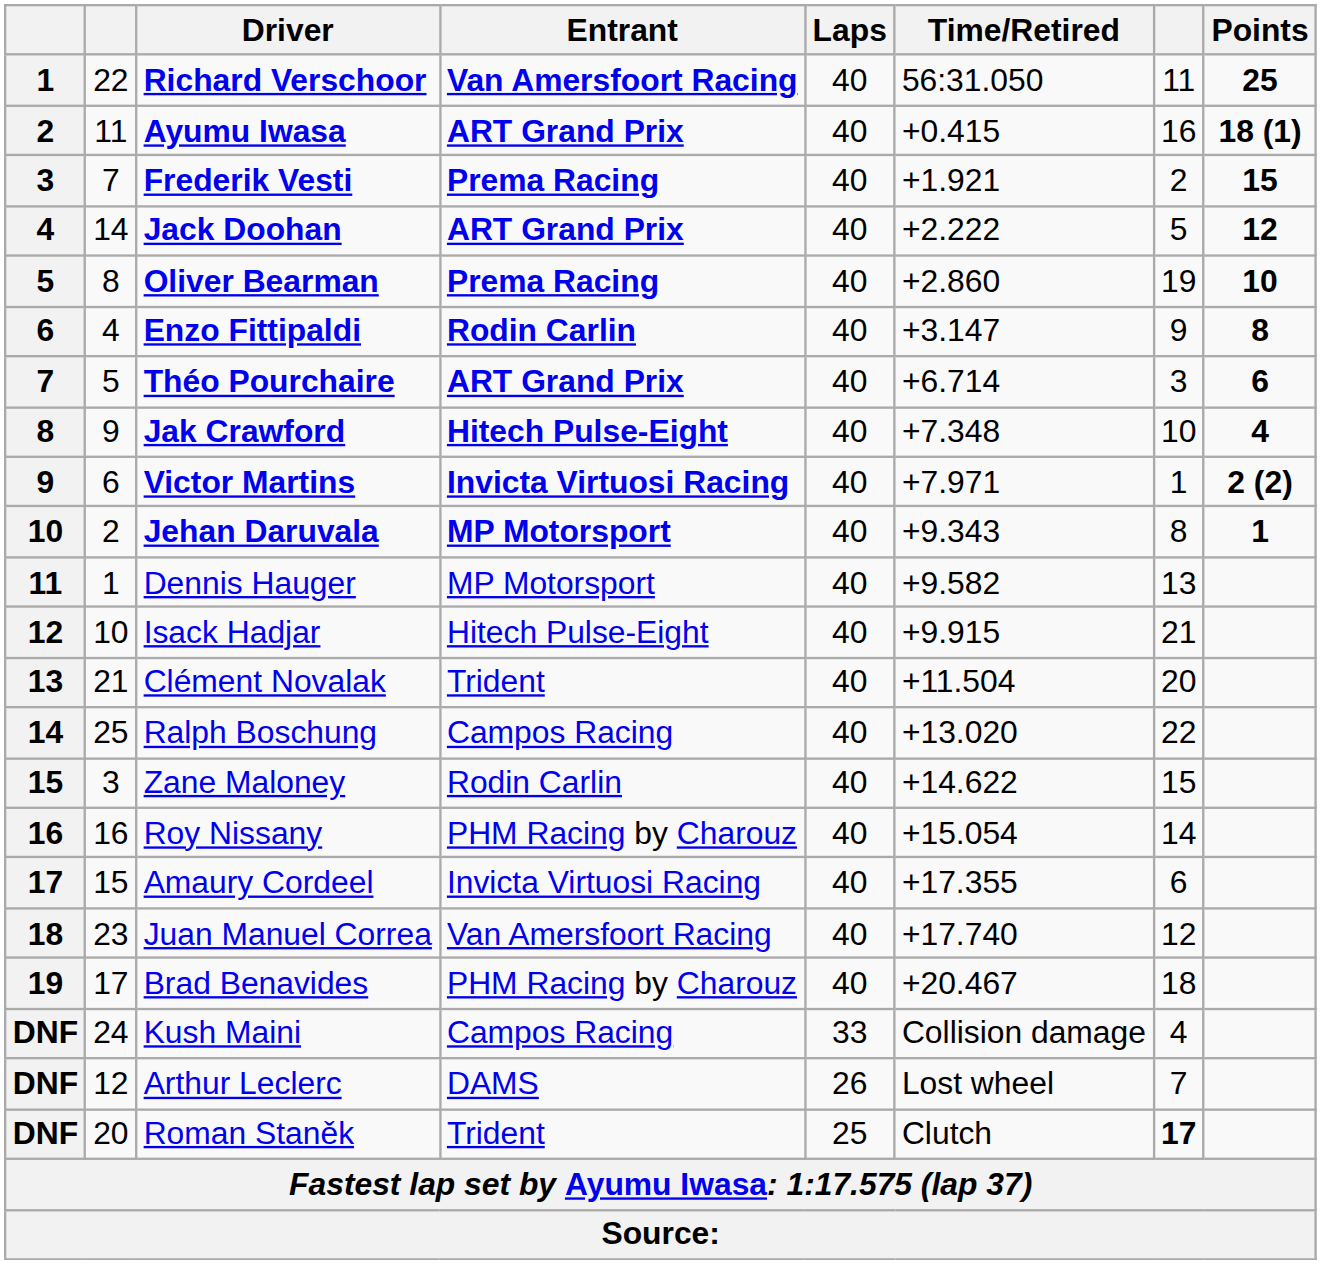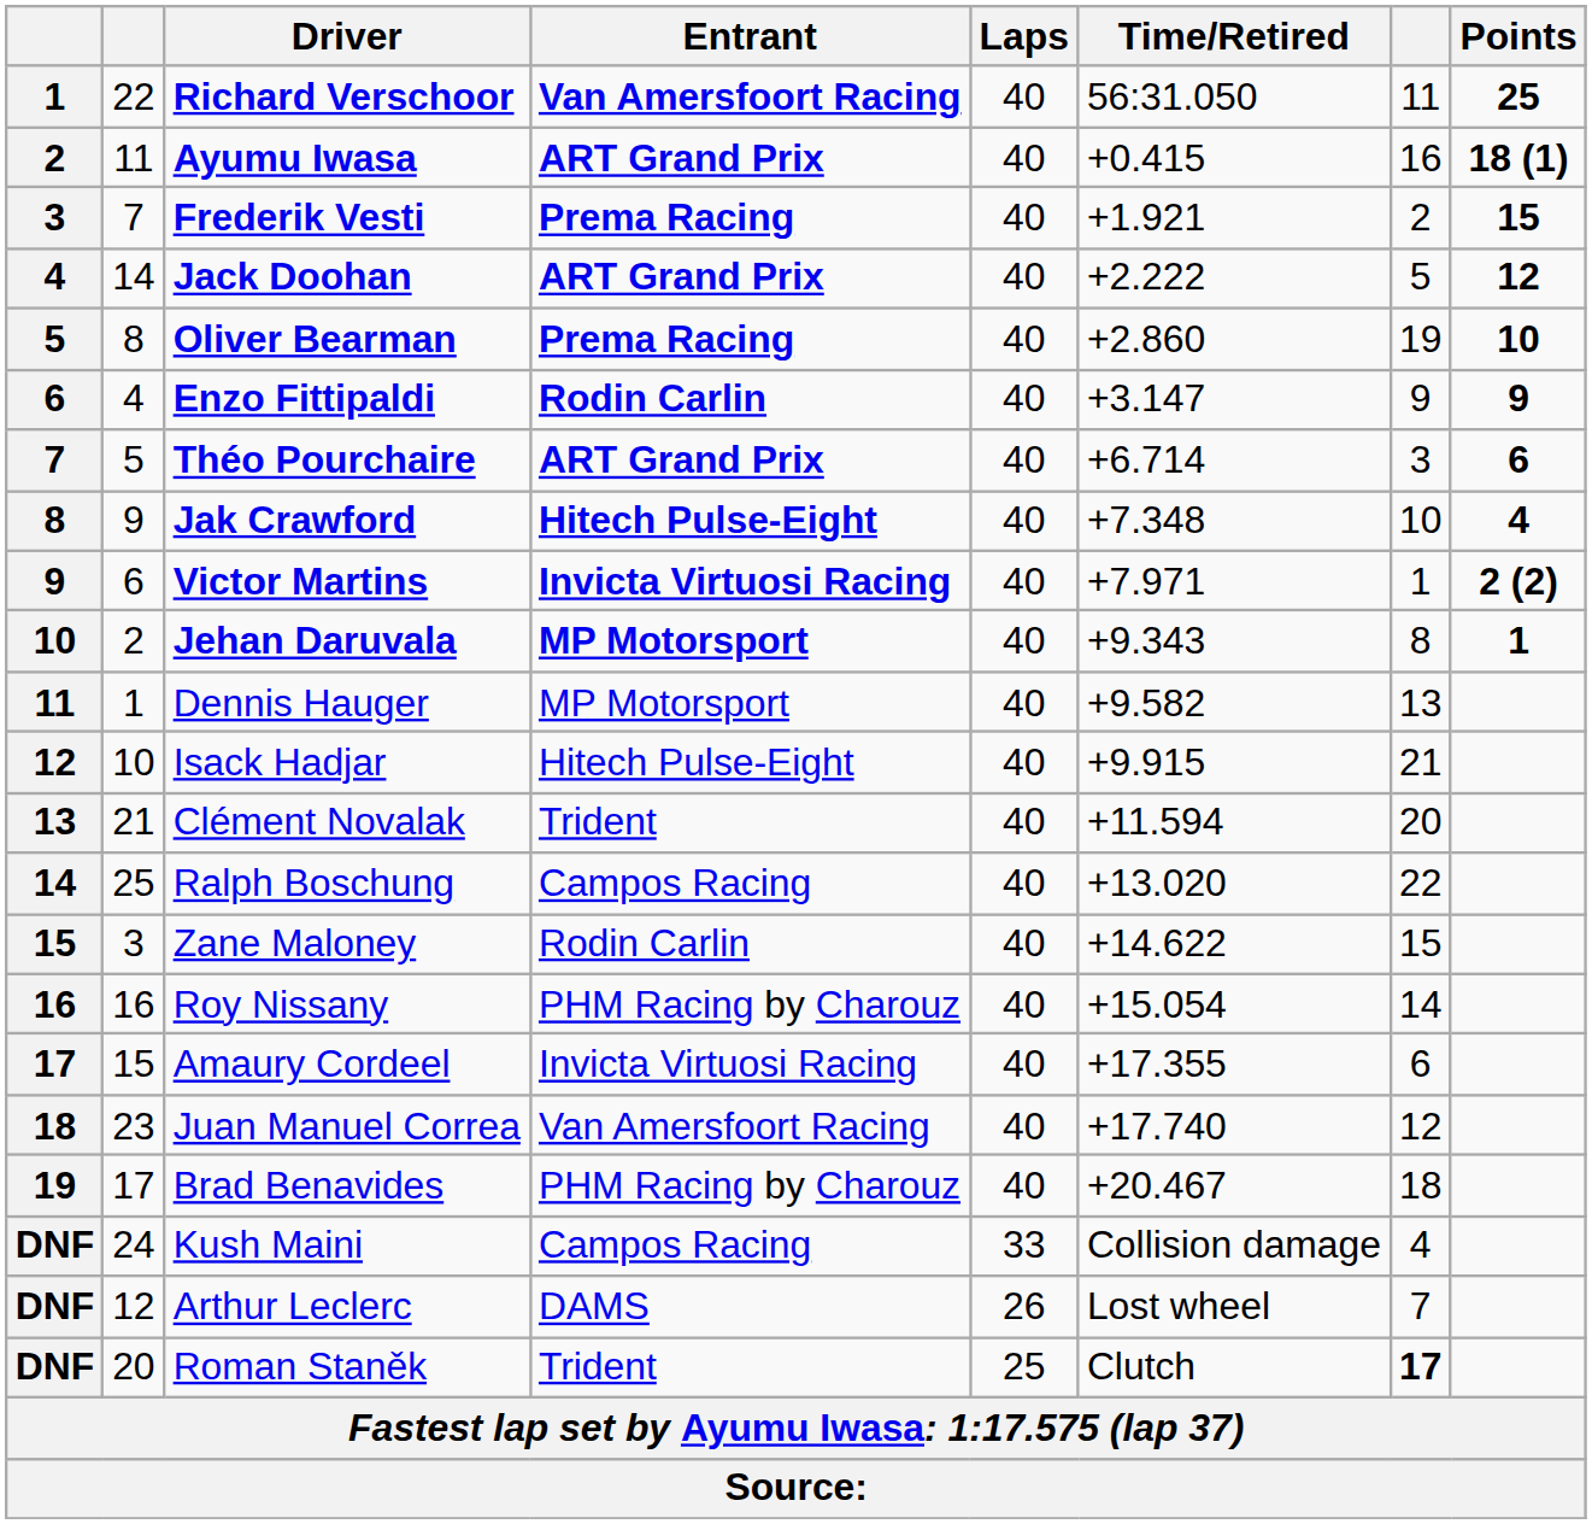Enzo Fittipaldi | Points: 8 -> 9
Clément Novalak | Time/Retired: +11.504 -> +11.594
